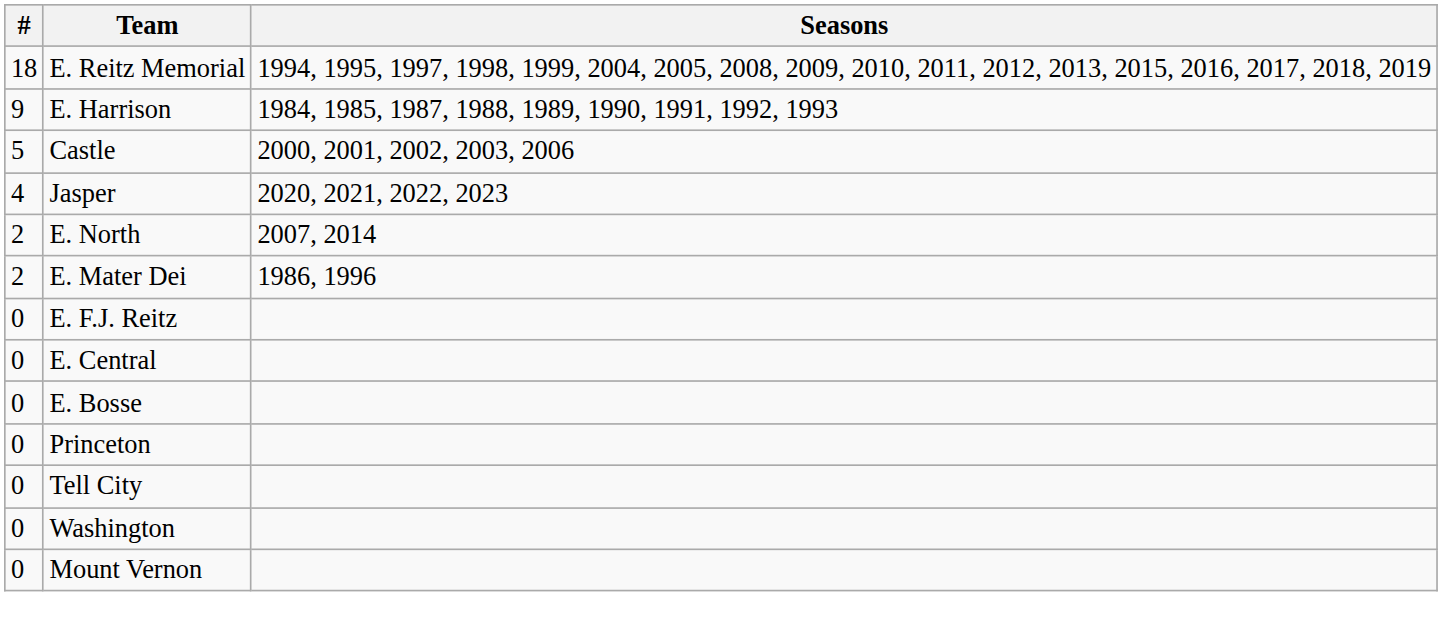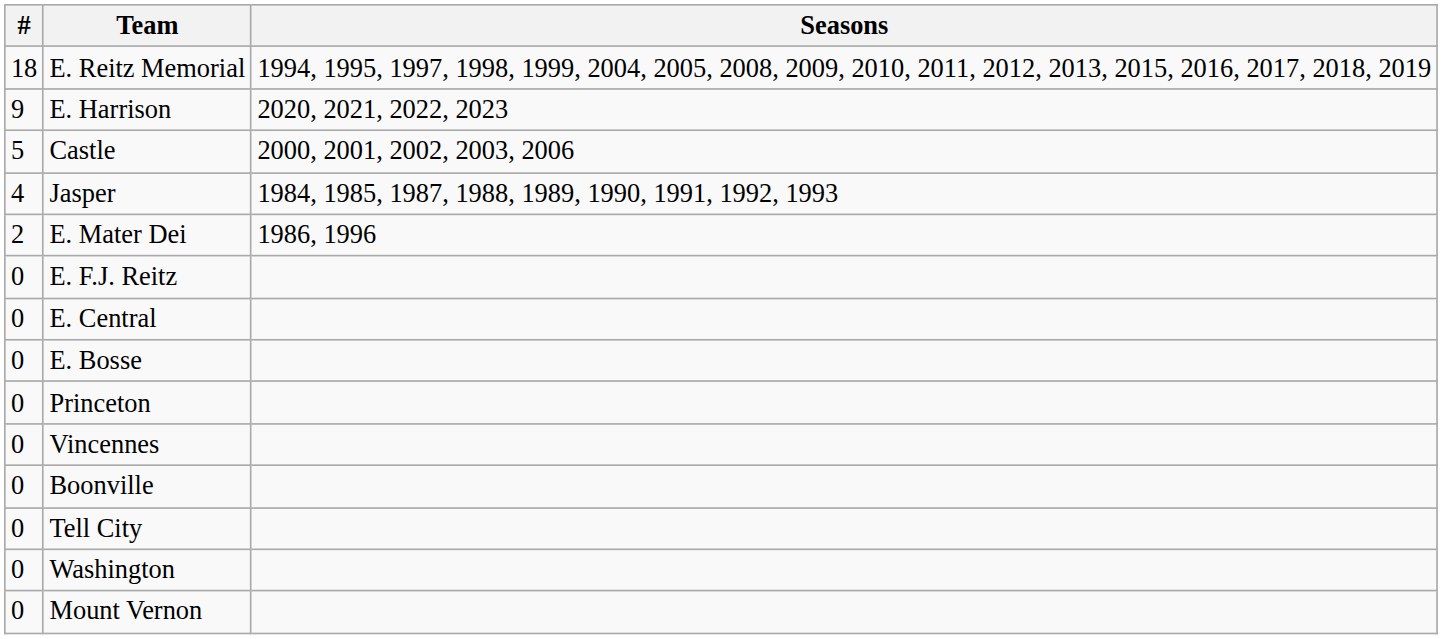E. Harrison | Seasons: 1984, 1985, 1987, 1988, 1989, 1990, 1991, 1992, 1993 -> 2020, 2021, 2022, 2023
Jasper | Seasons: 2020, 2021, 2022, 2023 -> 1984, 1985, 1987, 1988, 1989, 1990, 1991, 1992, 1993
- row: 2 | E. North | 2007, 2014
+ row: 0 | Vincennes
+ row: 0 | Boonville
